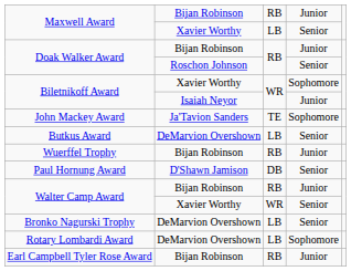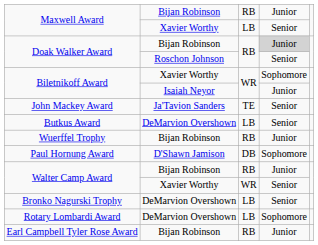Doak Walker Award / Bijan Robinson | column 4: no background -> lightgrey background
John Mackey Award | column 4: Sophomore -> Senior
Paul Hornung Award | column 4: Senior -> Sophomore
